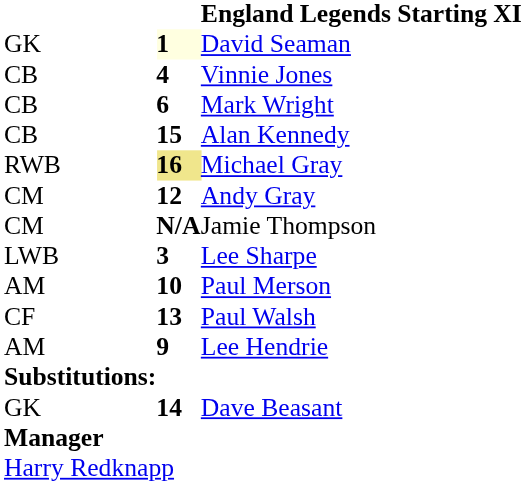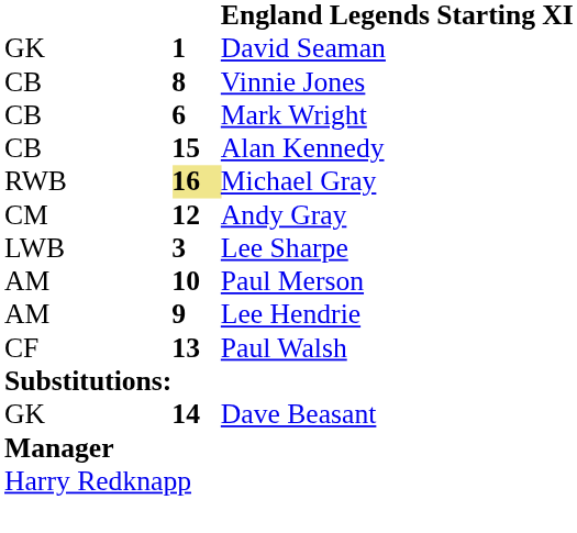David Seaman | column 2: lightyellow background -> no background
Vinnie Jones | column 2: 4 -> 8
- row: CM | N/A | Jamie Thompson
rows swapped: Lee Hendrie <-> Paul Walsh
